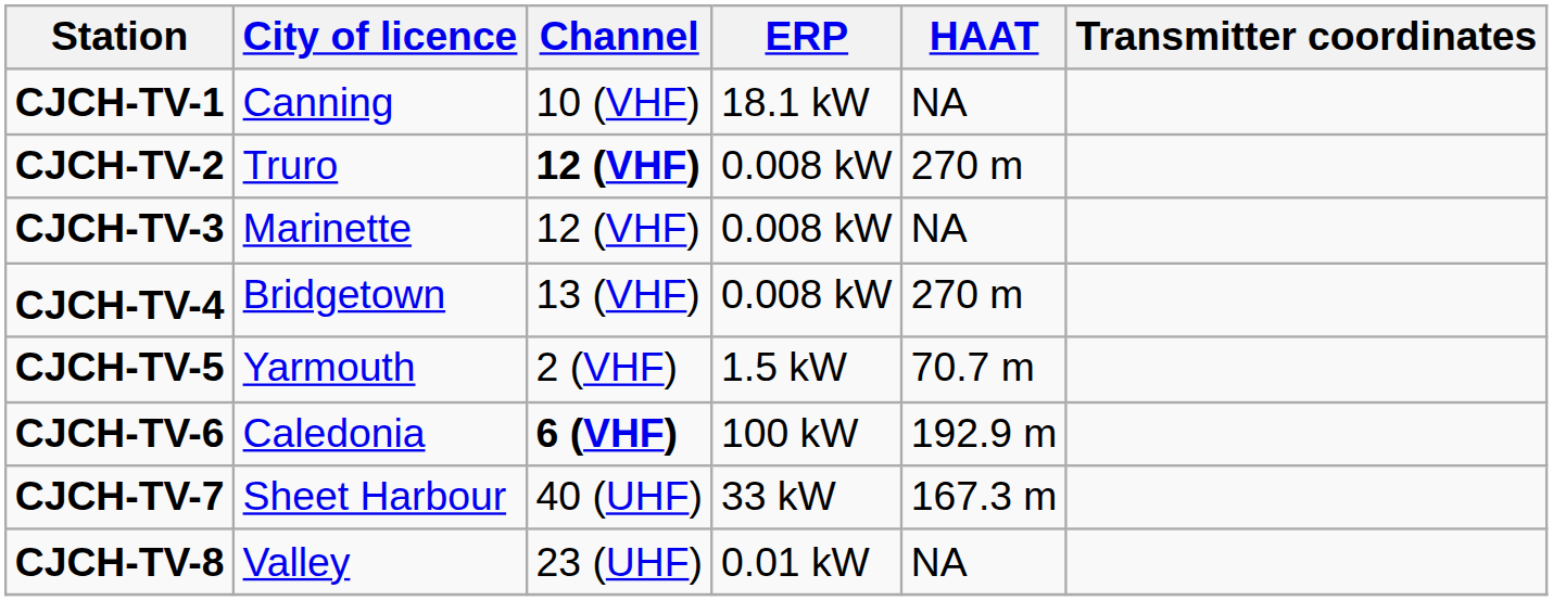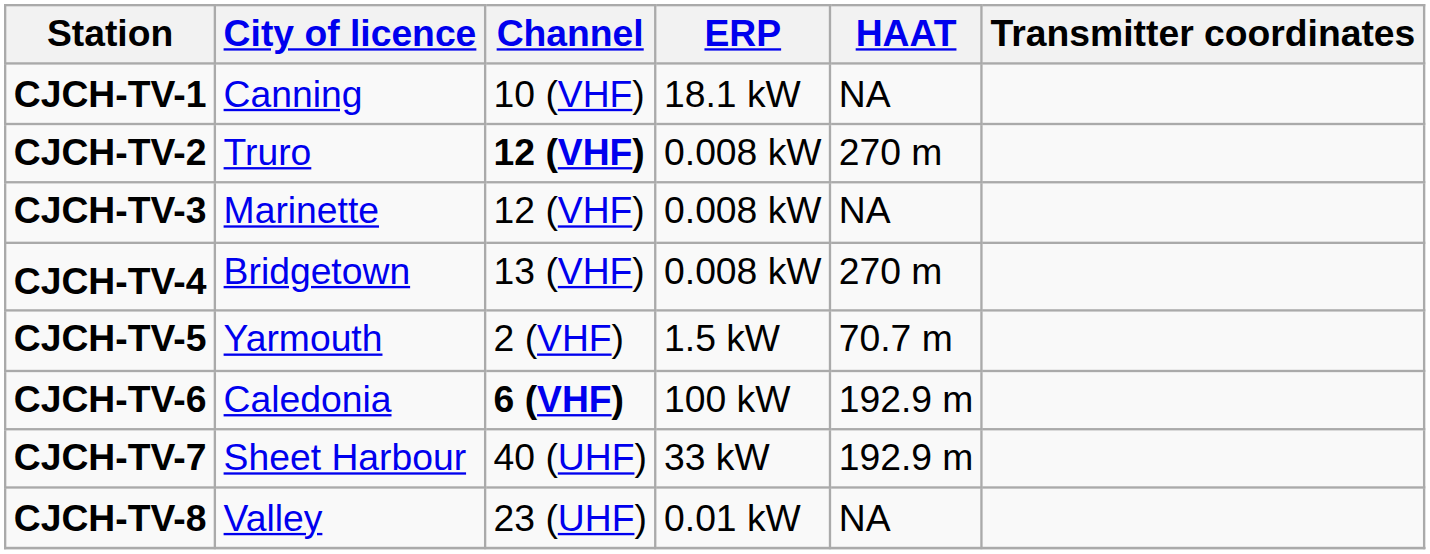CJCH-TV-7 | HAAT: 167.3 m -> 192.9 m
